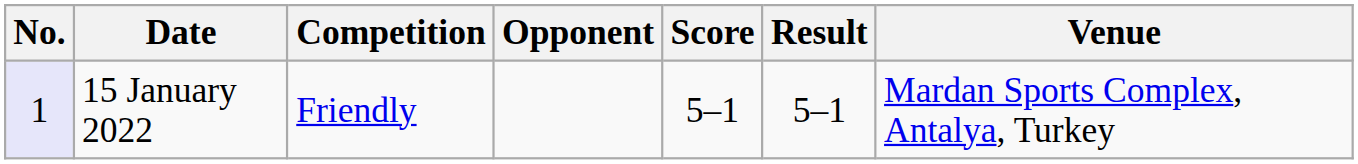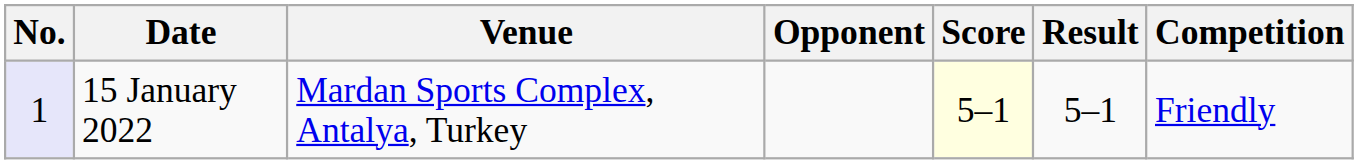columns swapped: Venue <-> Competition
15 January 2022 | Score: no background -> lightyellow background
